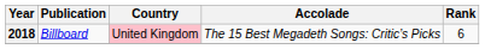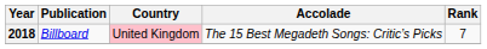2018 | Rank: 6 -> 7
